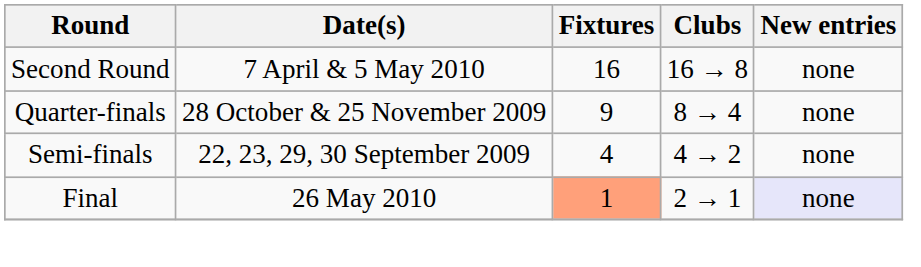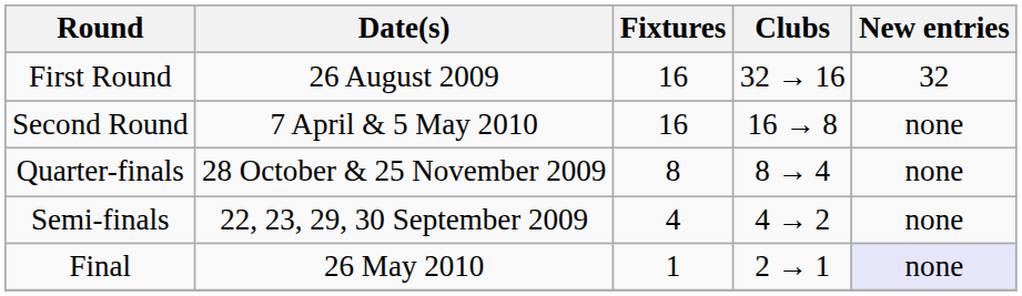+ row: First Round | 26 August 2009 | 16 | 32 → 16 | 32
Quarter-finals | Fixtures: 9 -> 8
Final | Fixtures: lightsalmon background -> no background
